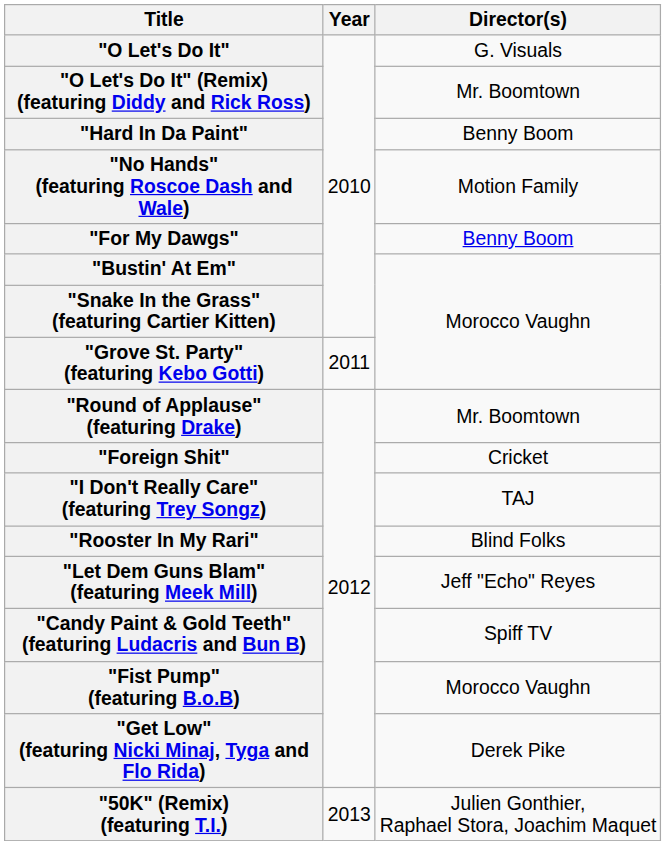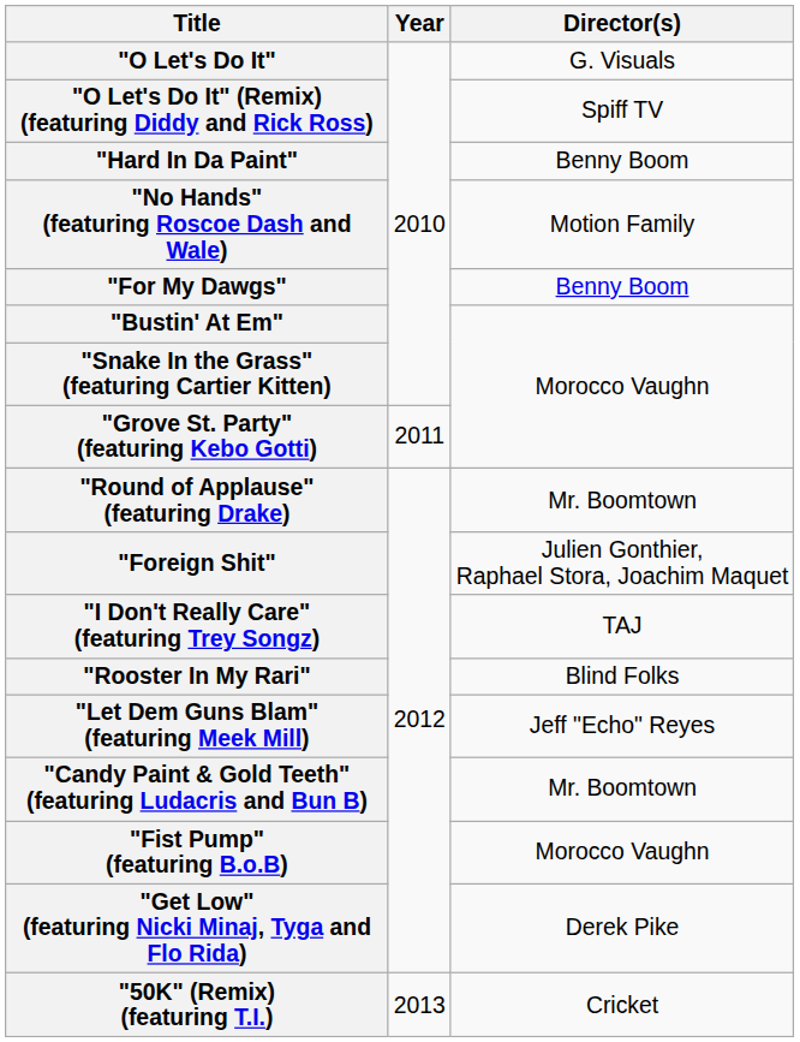"O Let's Do It" (Remix) (featuring Diddy and Rick Ross) | Director(s): Mr. Boomtown -> Spiff TV
"Foreign Shit" | Director(s): Cricket -> Julien Gonthier, Raphael Stora, Joachim Maquet
"Candy Paint & Gold Teeth" (featuring Ludacris and Bun B) | Director(s): Spiff TV -> Mr. Boomtown
"50K" (Remix) (featuring T.I.) | Director(s): Julien Gonthier, Raphael Stora, Joachim Maquet -> Cricket
